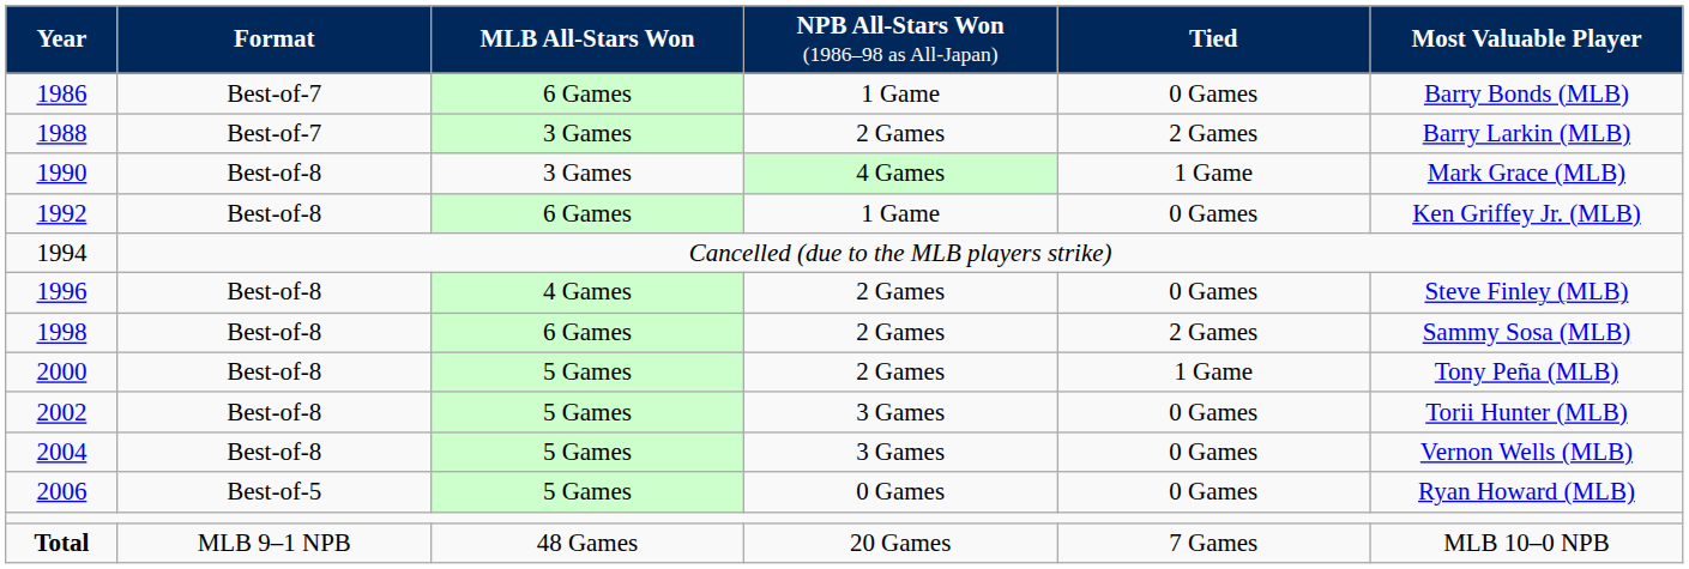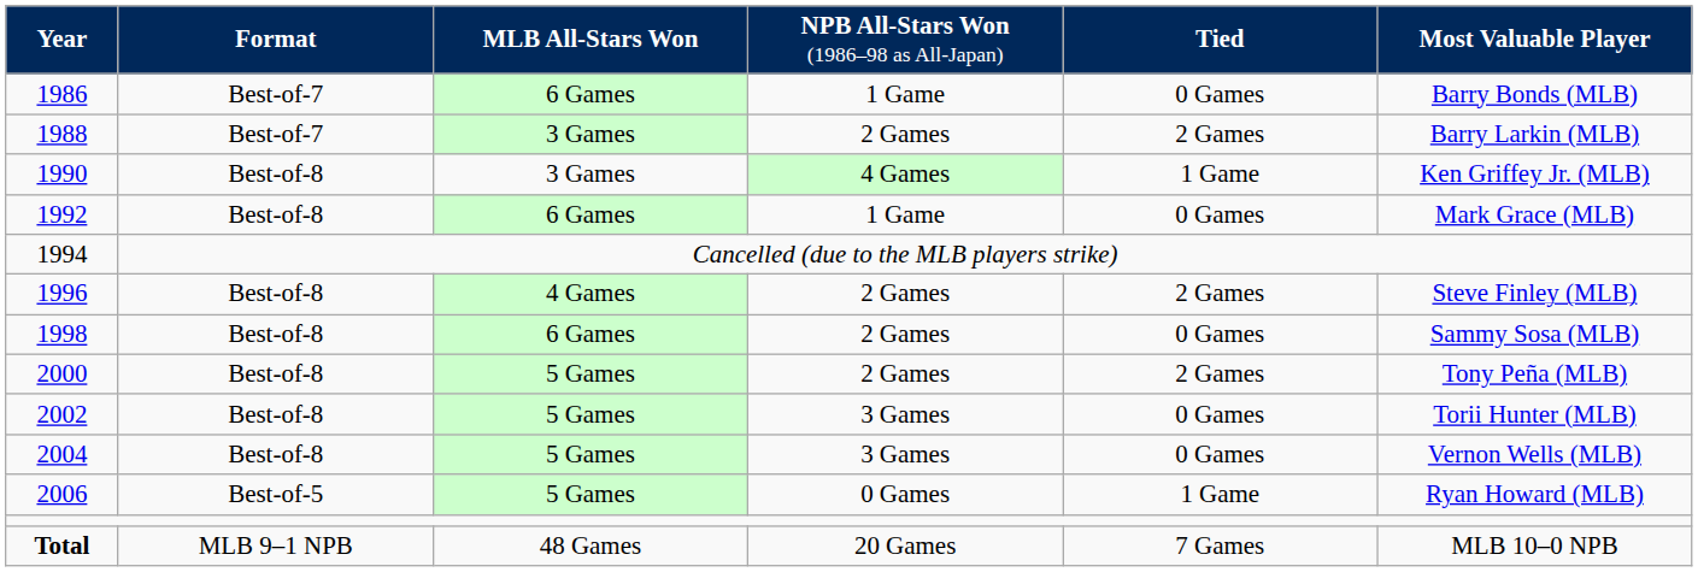1990 | column 6: Mark Grace (MLB) -> Ken Griffey Jr. (MLB)
1992 | column 6: Ken Griffey Jr. (MLB) -> Mark Grace (MLB)
1996 | column 5: 0 Games -> 2 Games
1998 | column 5: 2 Games -> 0 Games
2000 | column 5: 1 Game -> 2 Games
2006 | column 5: 0 Games -> 1 Game
